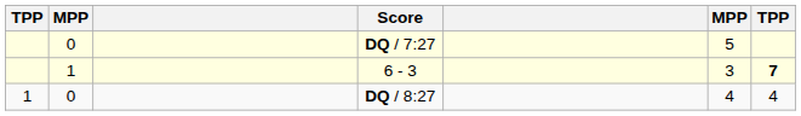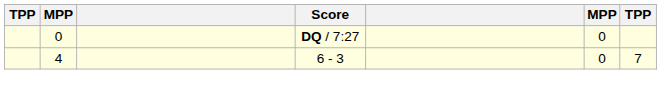DQ / 7:27 | column 6: 5 -> 0
6 - 3 | column 2: 1 -> 4
6 - 3 | column 6: 3 -> 0
6 - 3 | column 7: bold -> normal
- row: 1 | 0 | DQ / 8:27 | 4 | 4
